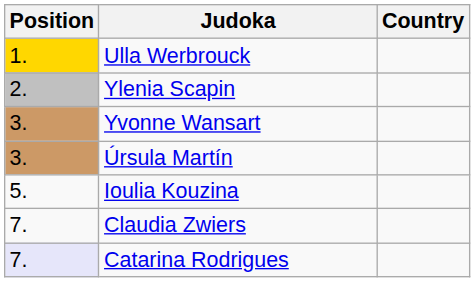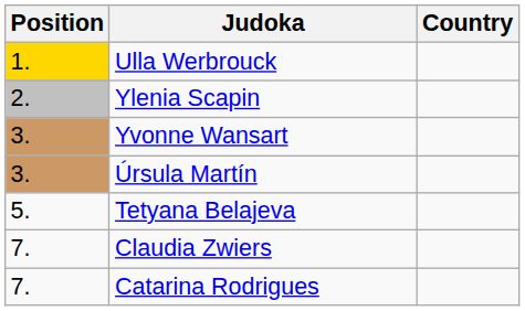+ row: 5. | Tetyana Belajeva
- row: 5. | Ioulia Kouzina
Catarina Rodrigues | Position: lavender background -> no background
